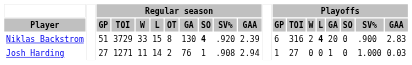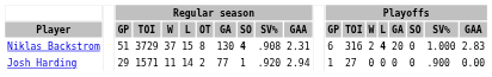Niklas Backstrom | Regular season / W: 33 -> 37
Niklas Backstrom | Regular season / SV%: .920 -> .908
Niklas Backstrom | Regular season / GAA: 2.39 -> 2.31
Niklas Backstrom | Playoffs / SV%: .900 -> 1.000
Josh Harding | Regular season / GP: 27 -> 29
Josh Harding | Regular season / TOI: 1271 -> 1571
Josh Harding | Regular season / GA: 76 -> 77
Josh Harding | Regular season / SV%: .908 -> .920
Josh Harding | Playoffs / GA: 1 -> 0
Josh Harding | Playoffs / SV%: 1.000 -> .900
Josh Harding | Playoffs / GAA: 0.03 -> 0.00
